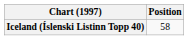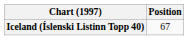Iceland (Íslenski Listinn Topp 40) | Position: 58 -> 67
